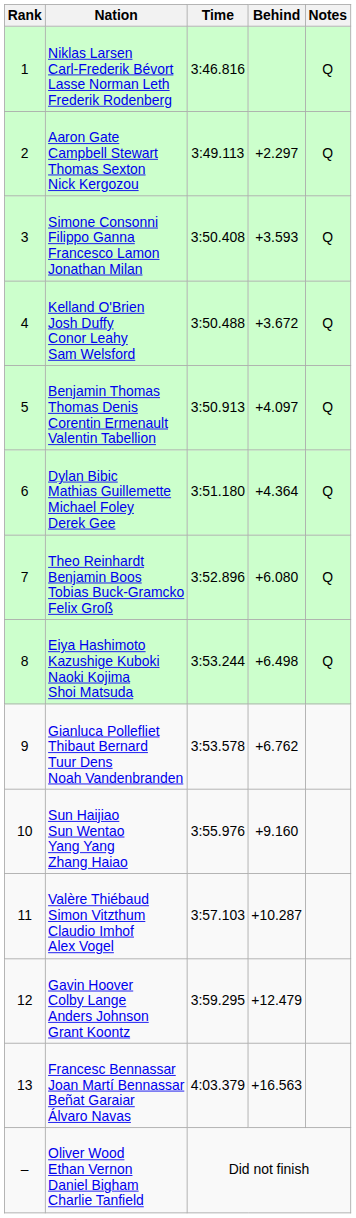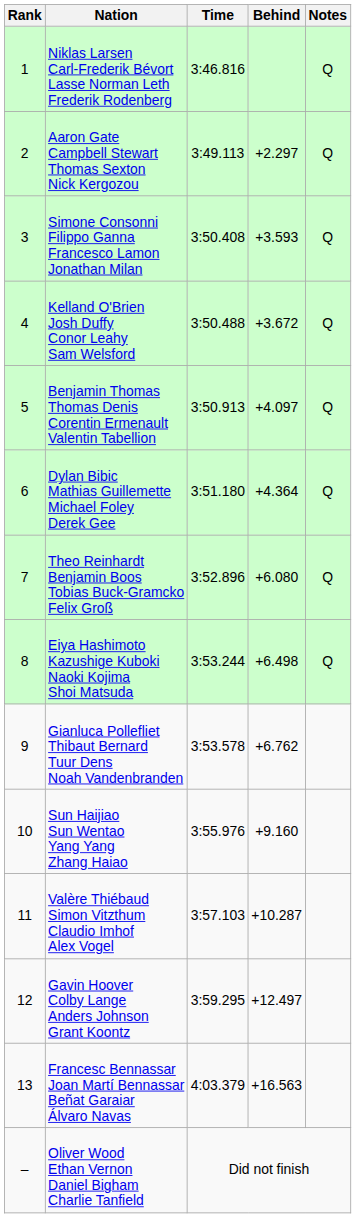Gavin Hoover Colby Lange Anders Johnson Grant Koontz | Behind: +12.479 -> +12.497
